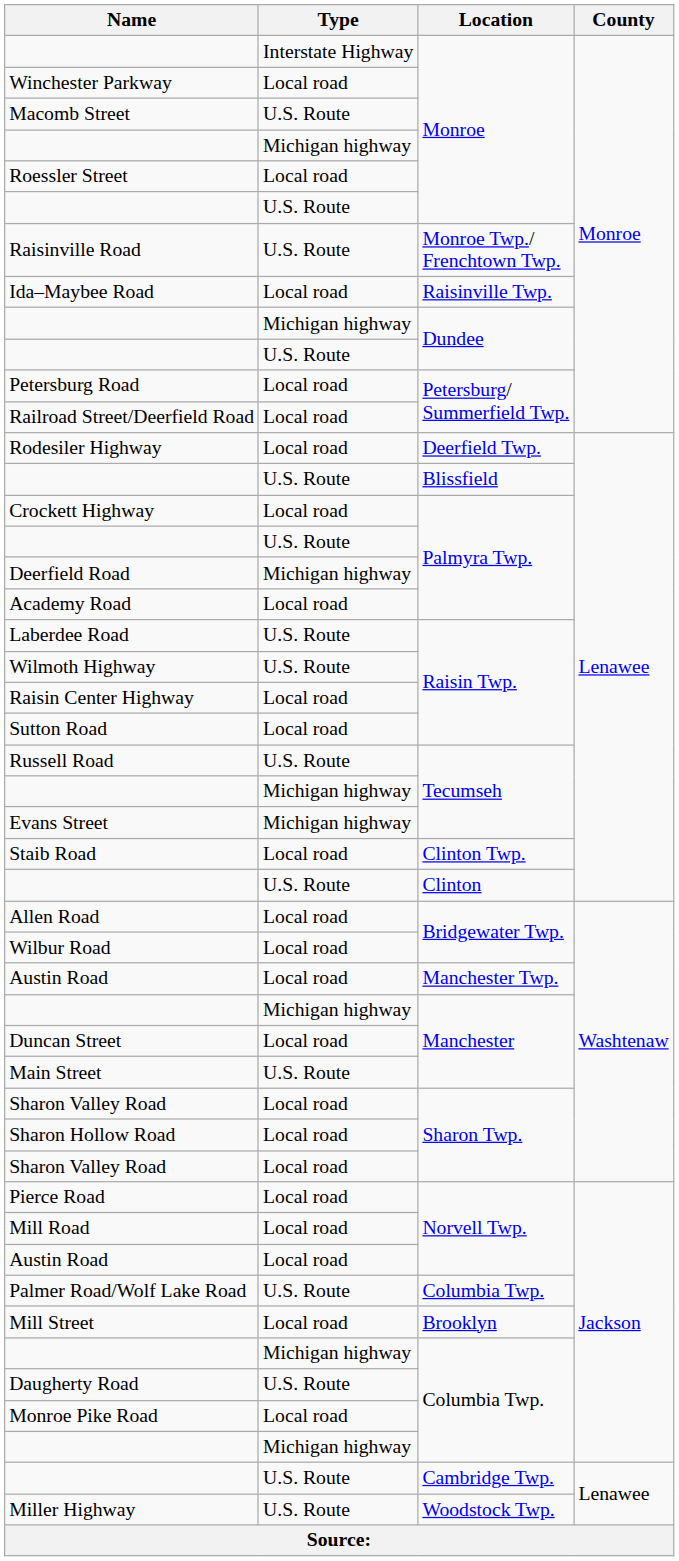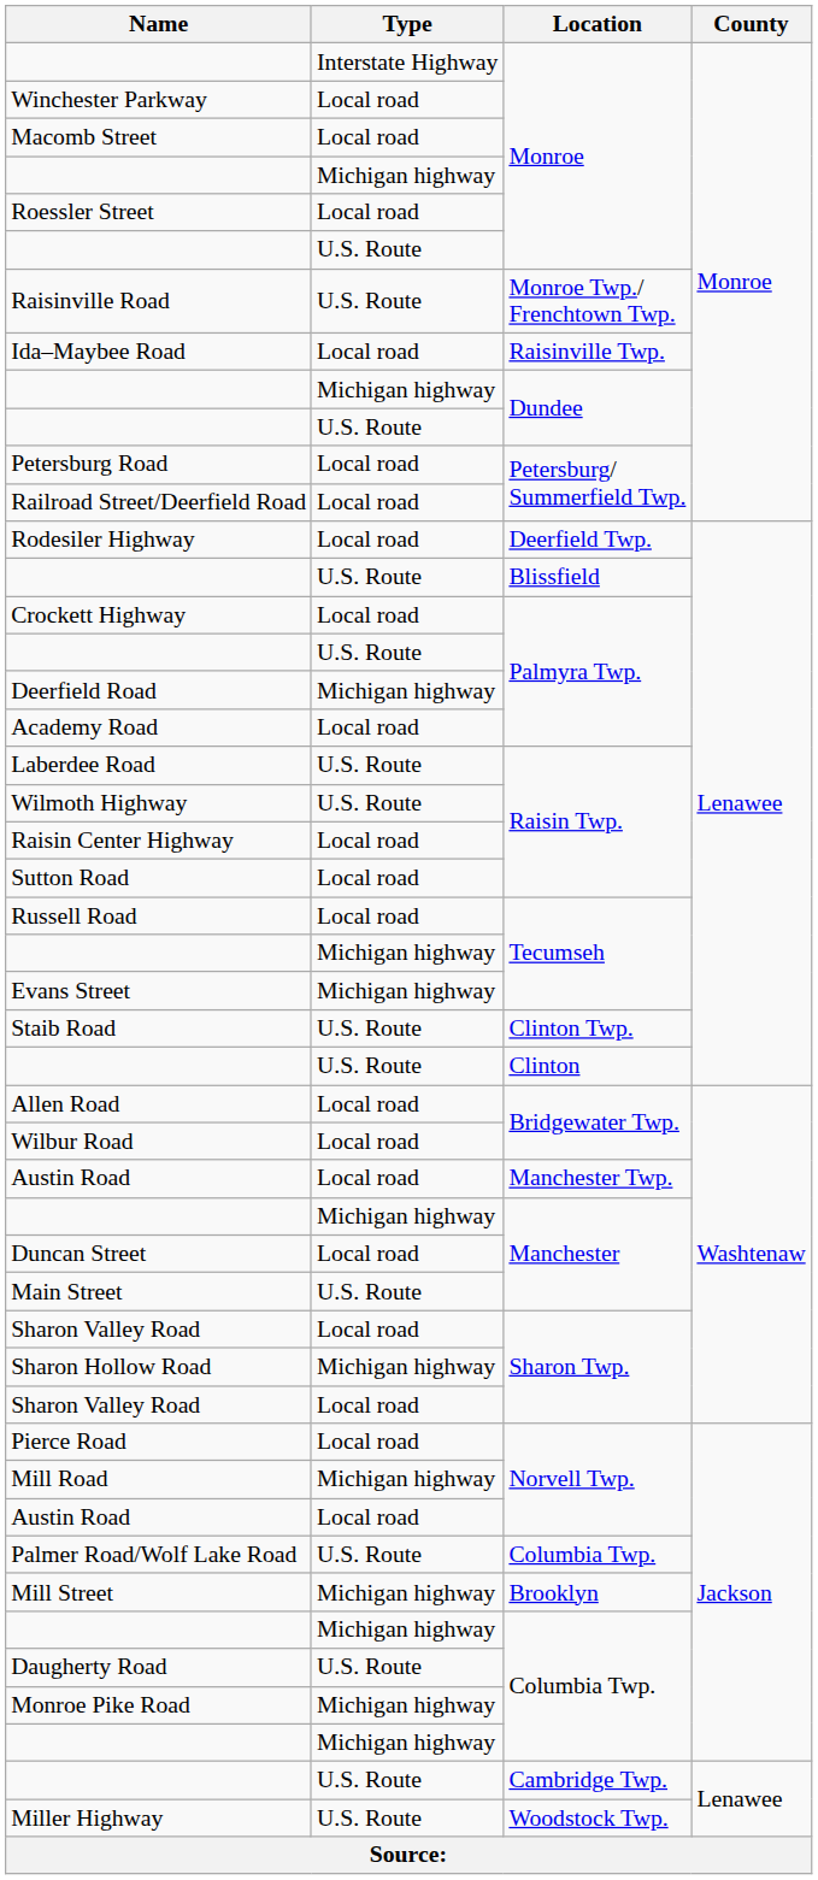Macomb Street | Type: U.S. Route -> Local road
Russell Road | Type: U.S. Route -> Local road
Staib Road | Type: Local road -> U.S. Route
Sharon Hollow Road | Type: Local road -> Michigan highway
Mill Road | Type: Local road -> Michigan highway
Mill Street | Type: Local road -> Michigan highway
Monroe Pike Road | Type: Local road -> Michigan highway
